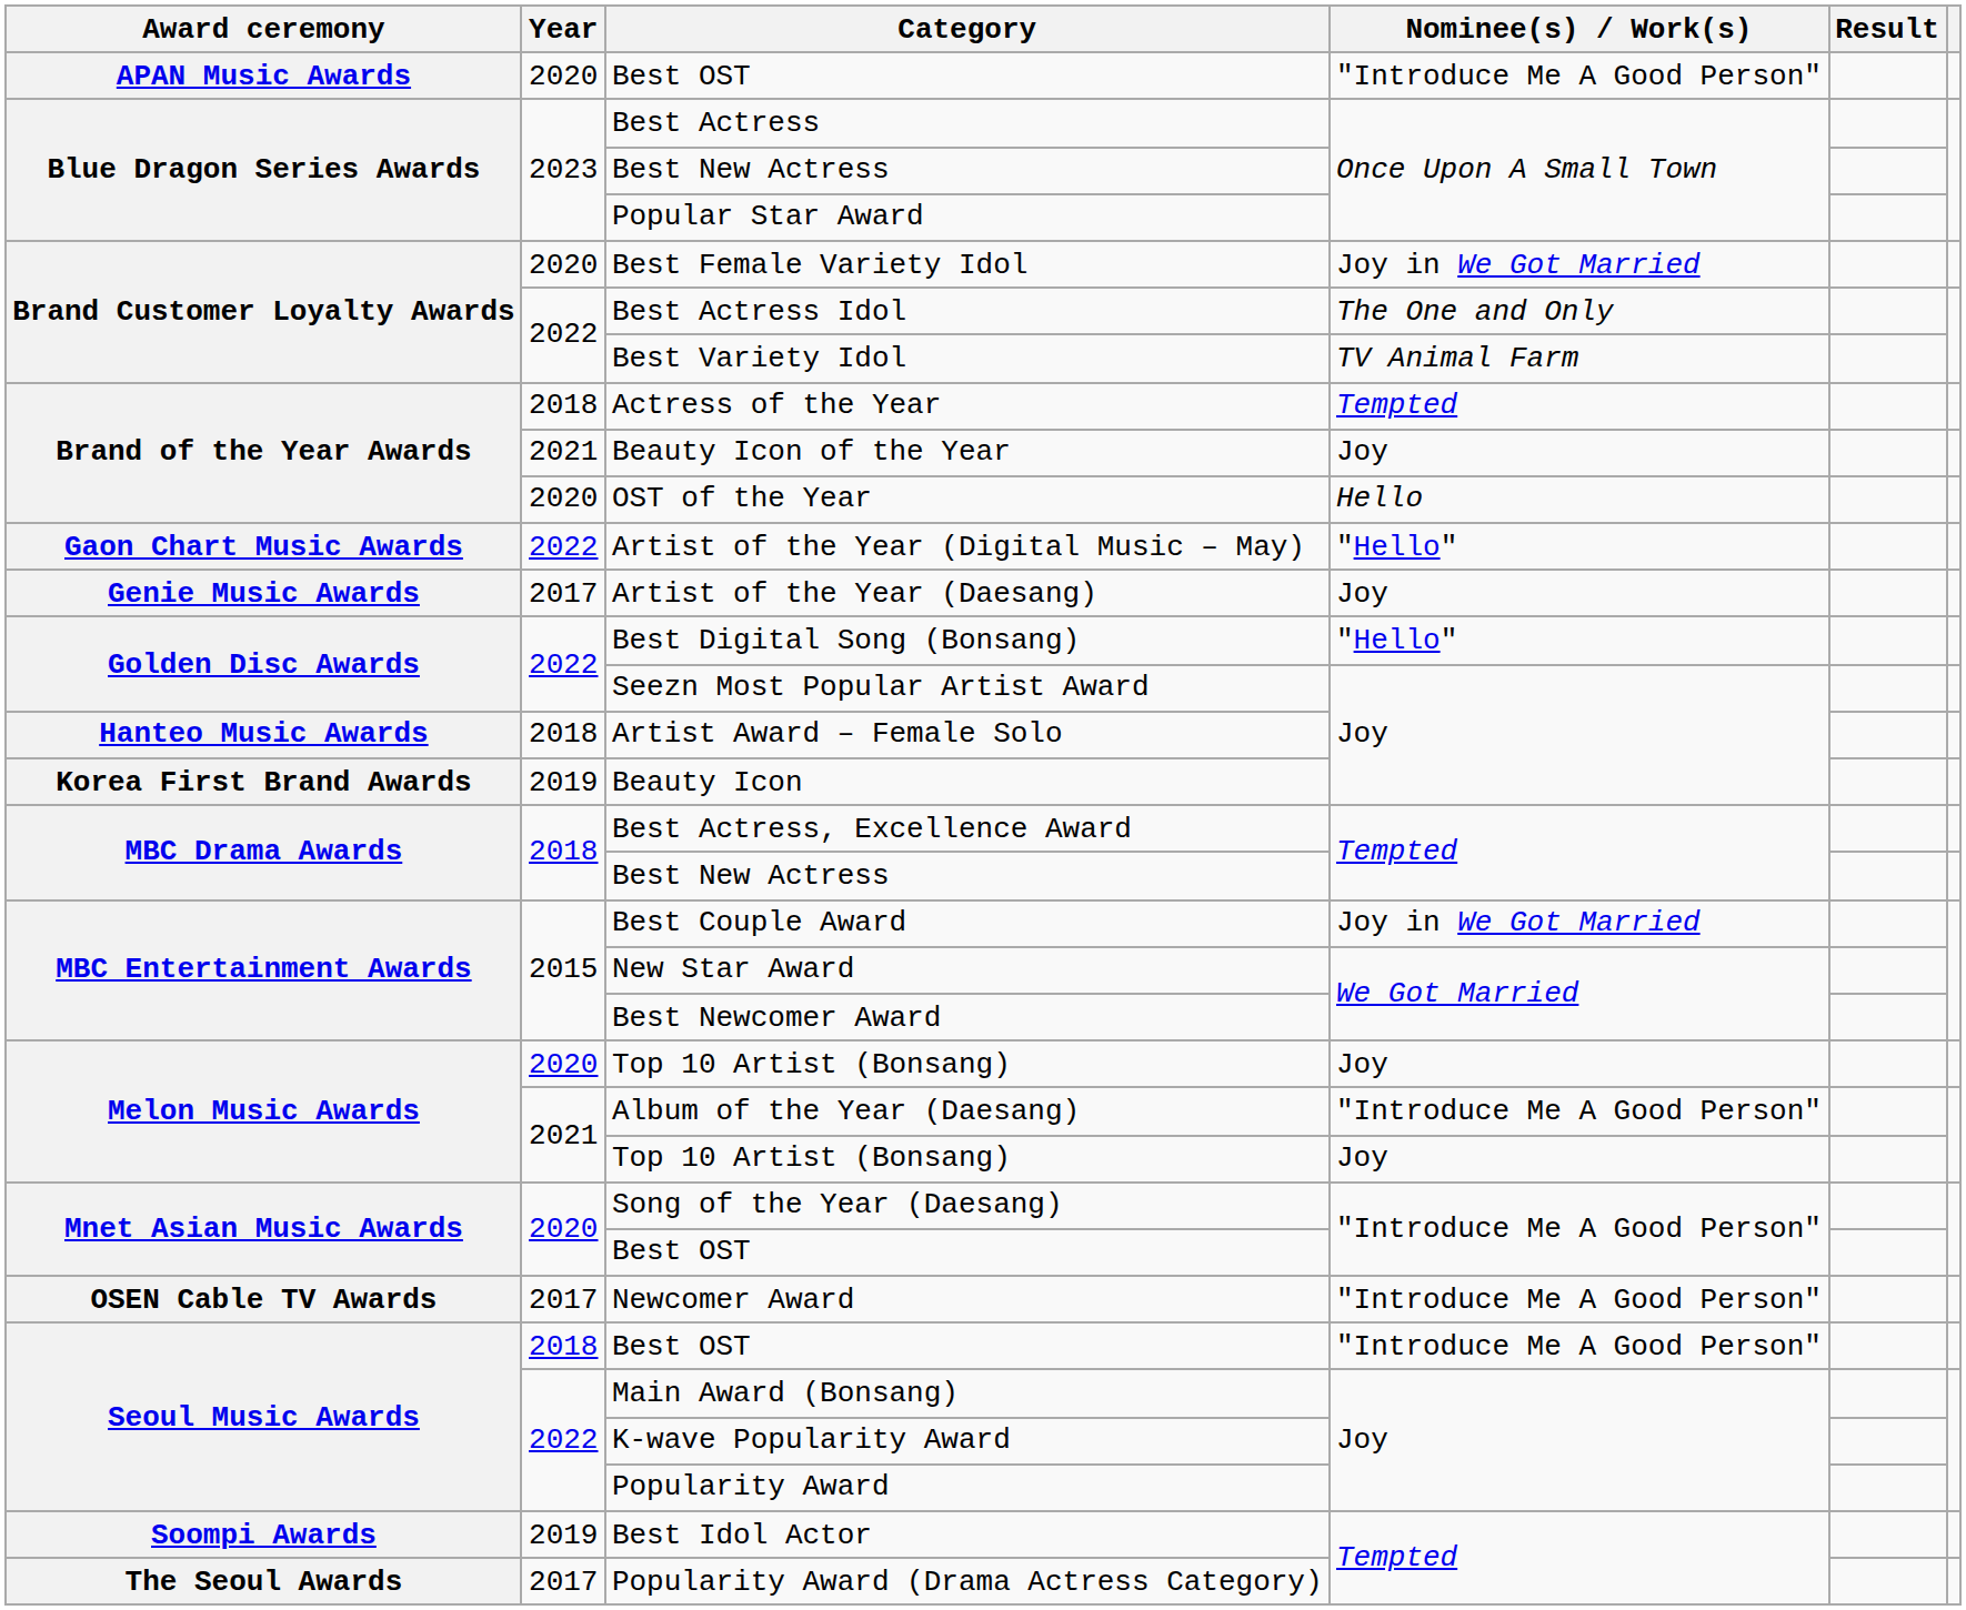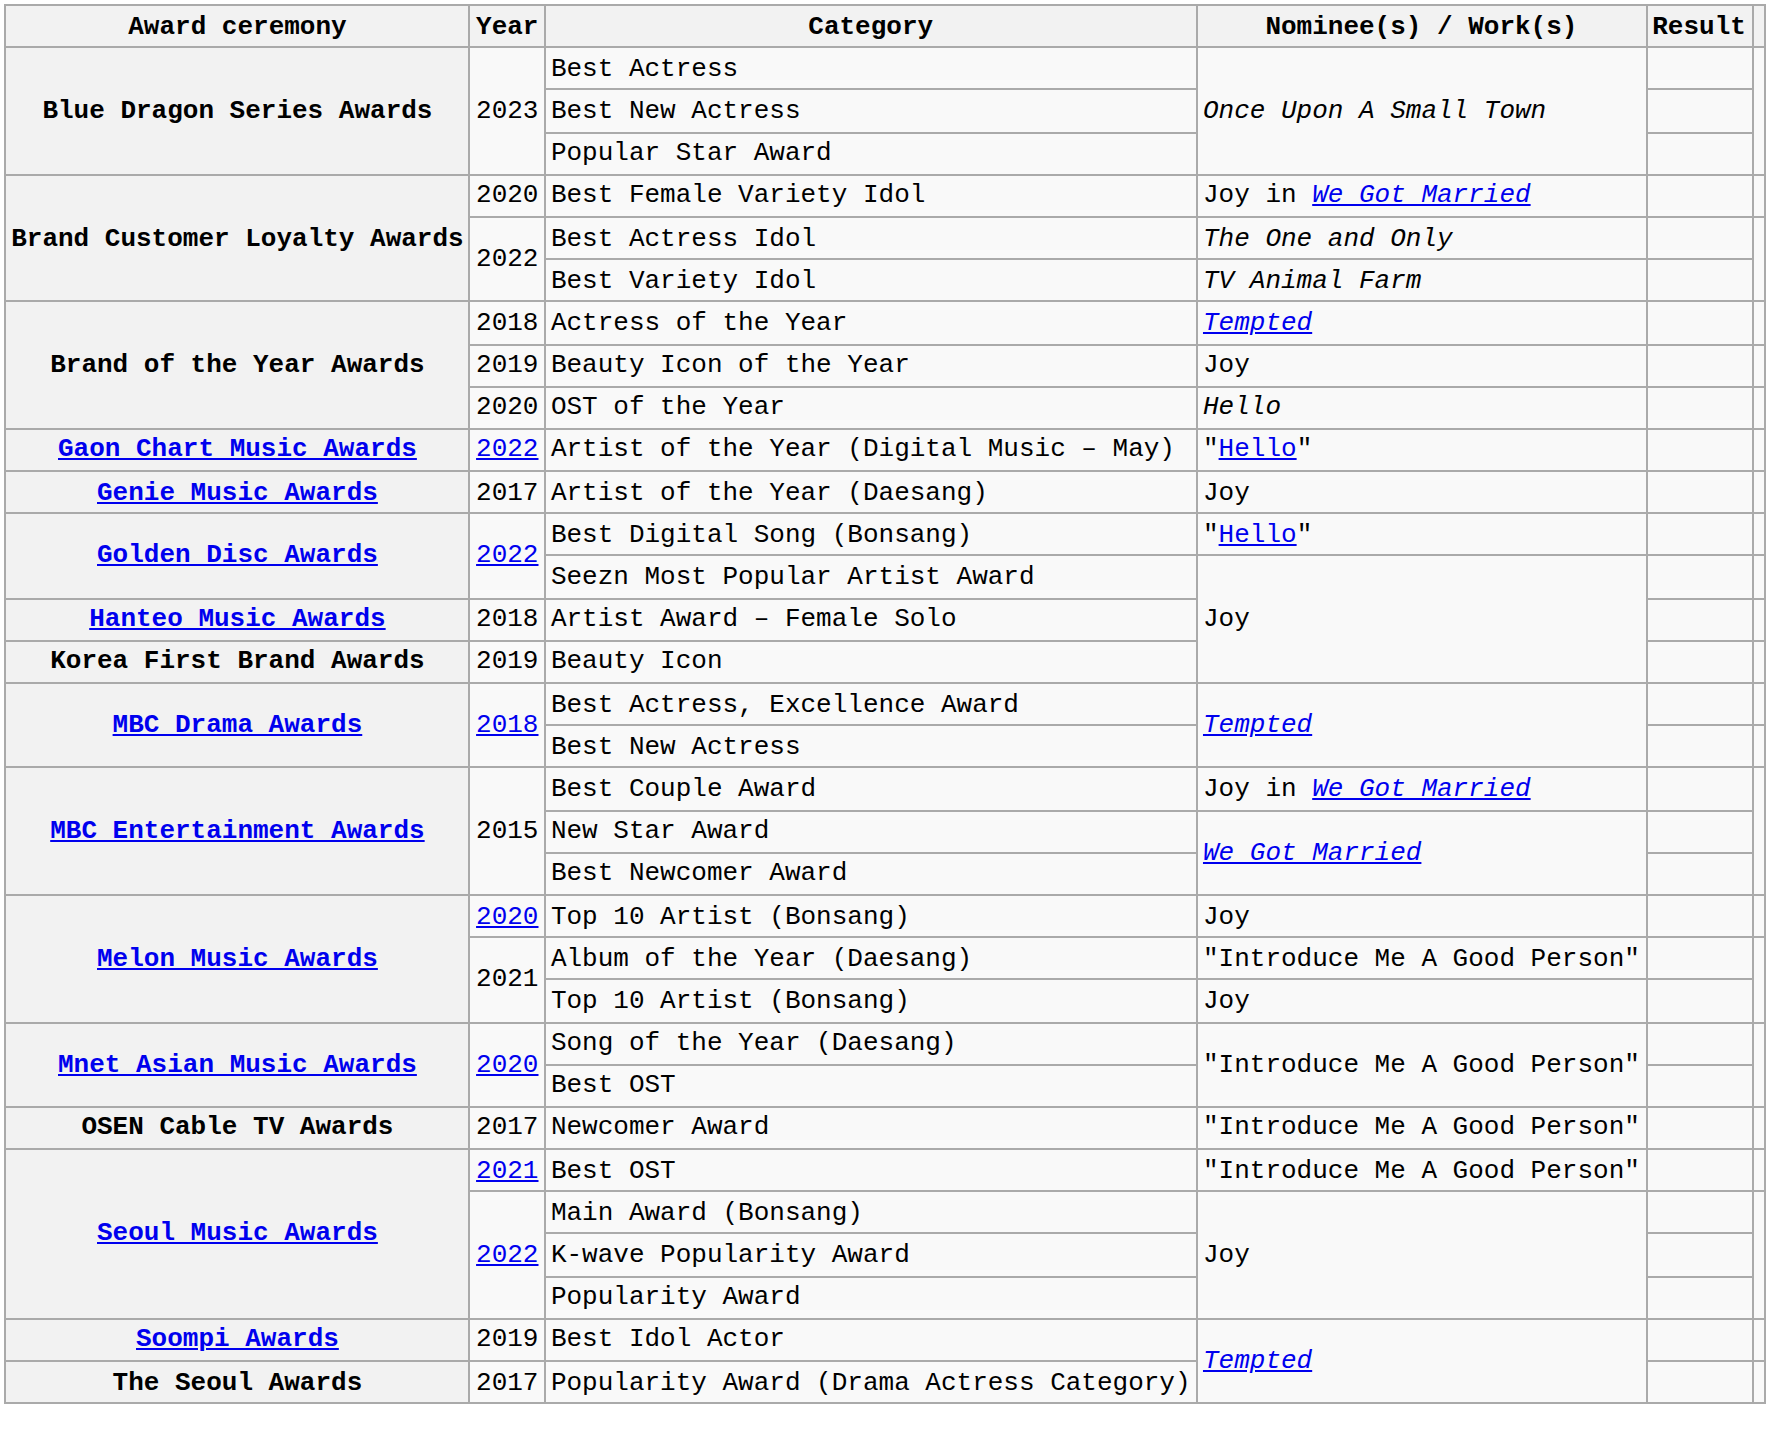- row: APAN Music Awards | 2020 | Best OST | "Introduce Me A Good Person"
Beauty Icon of the Year | Year: 2021 -> 2019
Seoul Music Awards / Best OST | Year: 2018 -> 2021
